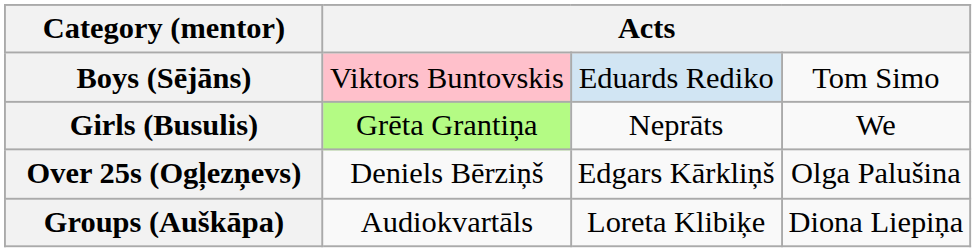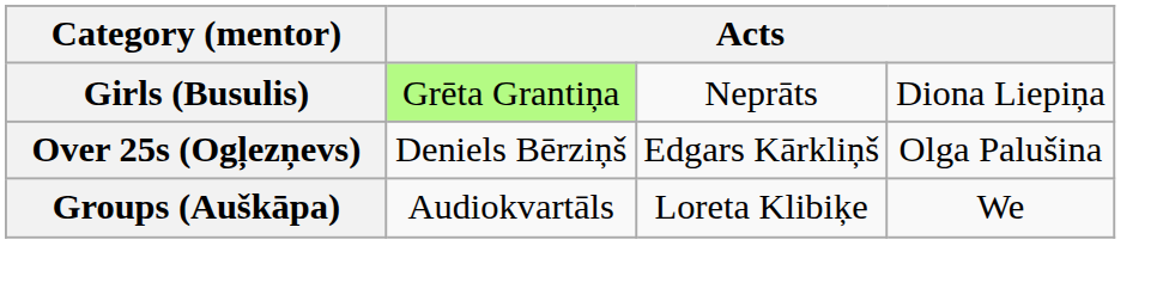- row: Boys (Sējāns) | Viktors Buntovskis | Eduards Rediko | Tom Simo
Girls (Busulis) | column 4: We -> Diona Liepiņa
Groups (Auškāpa) | column 4: Diona Liepiņa -> We
